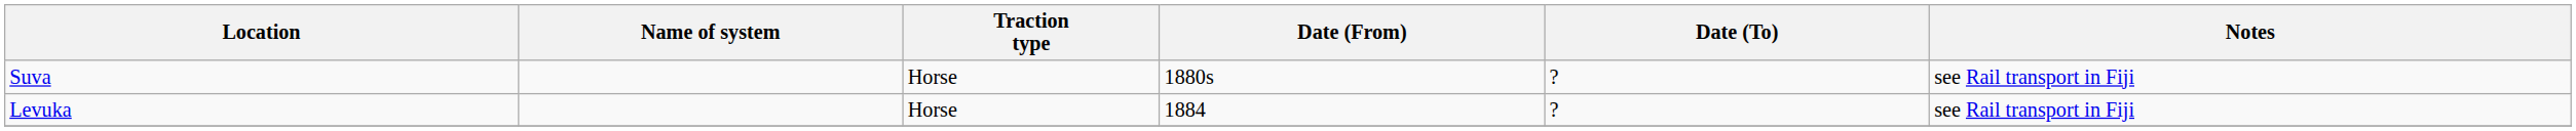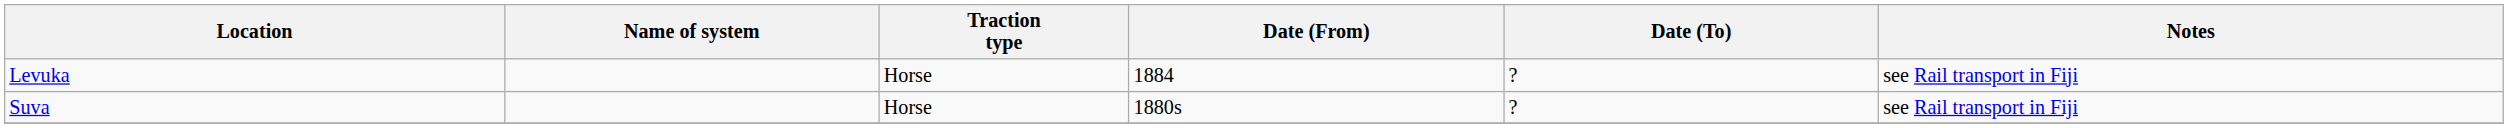rows swapped: Levuka <-> Suva
